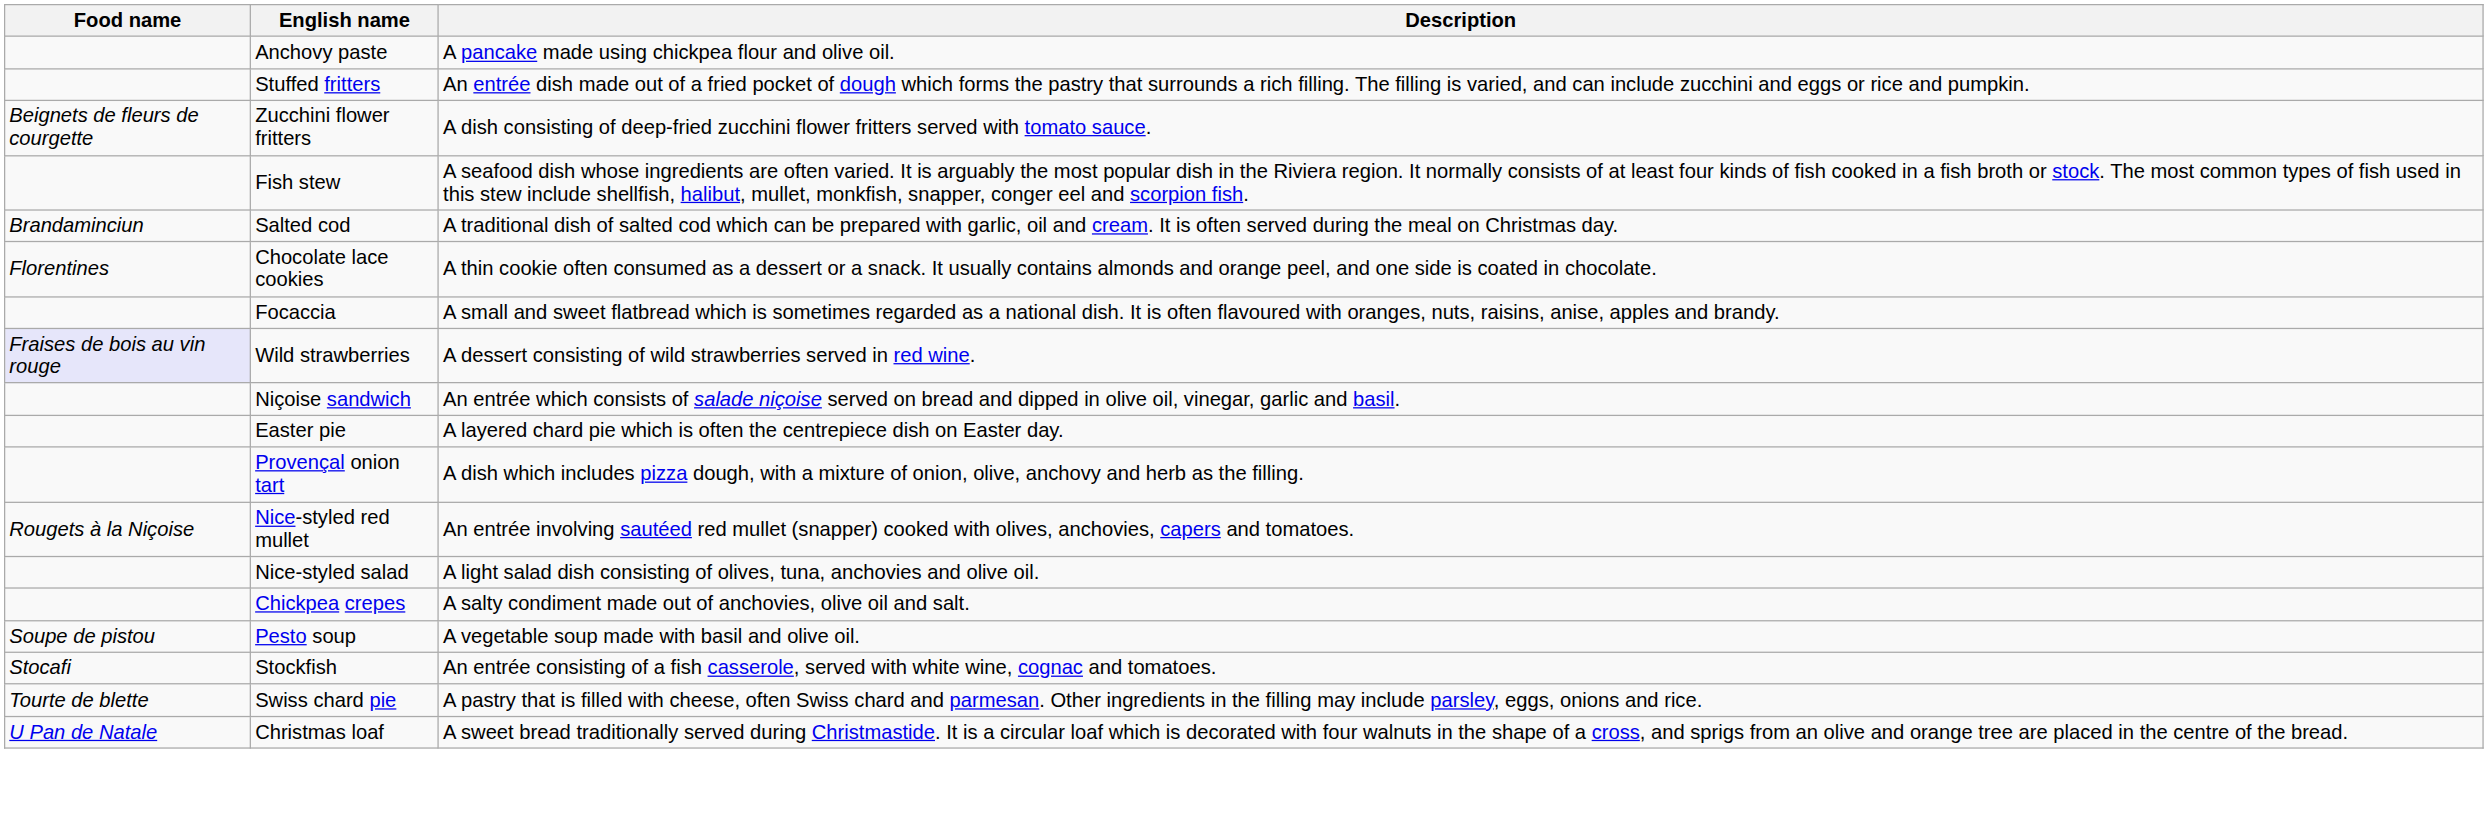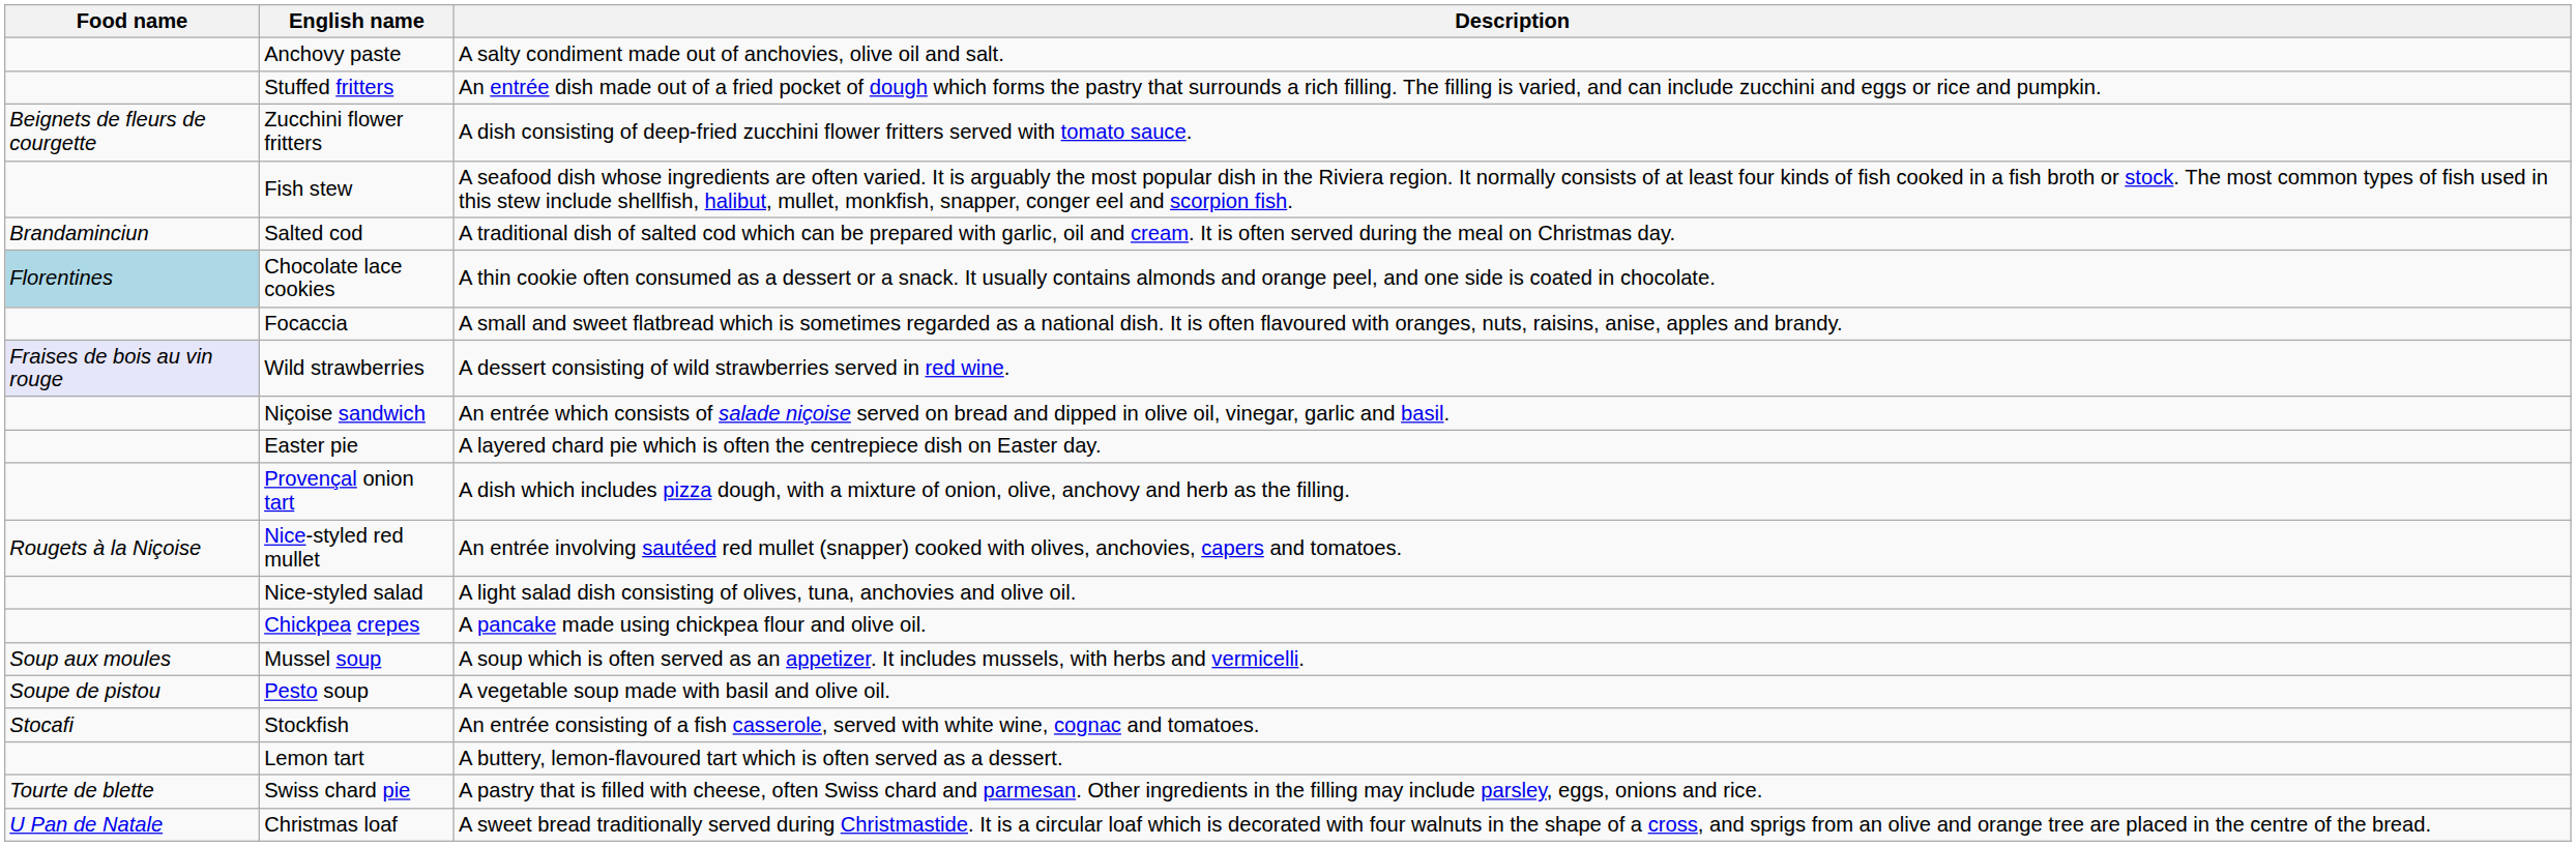Anchovy paste | Description: A pancake made using chickpea flour and olive oil. -> A salty condiment made out of anchovies, olive oil and salt.
Chocolate lace cookies | Food name: no background -> lightblue background
Chickpea crepes | Description: A salty condiment made out of anchovies, olive oil and salt. -> A pancake made using chickpea flour and olive oil.
+ row: Soup aux moules | Mussel soup | A soup which is often served as an appetizer. It includes mussels, with herbs and vermicelli.
+ row: Lemon tart | A buttery, lemon-flavoured tart which is often served as a dessert.
